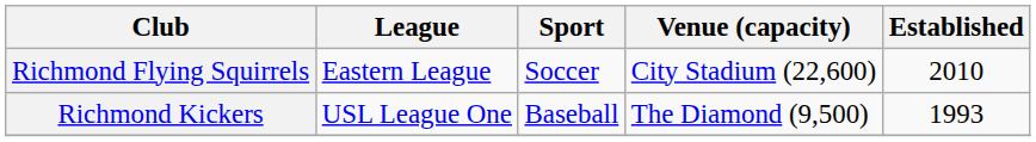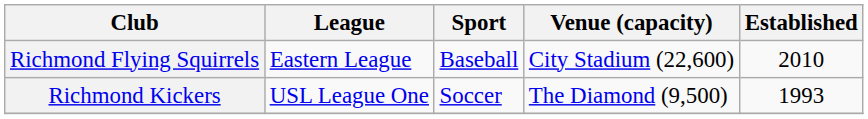Richmond Flying Squirrels | Sport: Soccer -> Baseball
Richmond Kickers | Sport: Baseball -> Soccer
